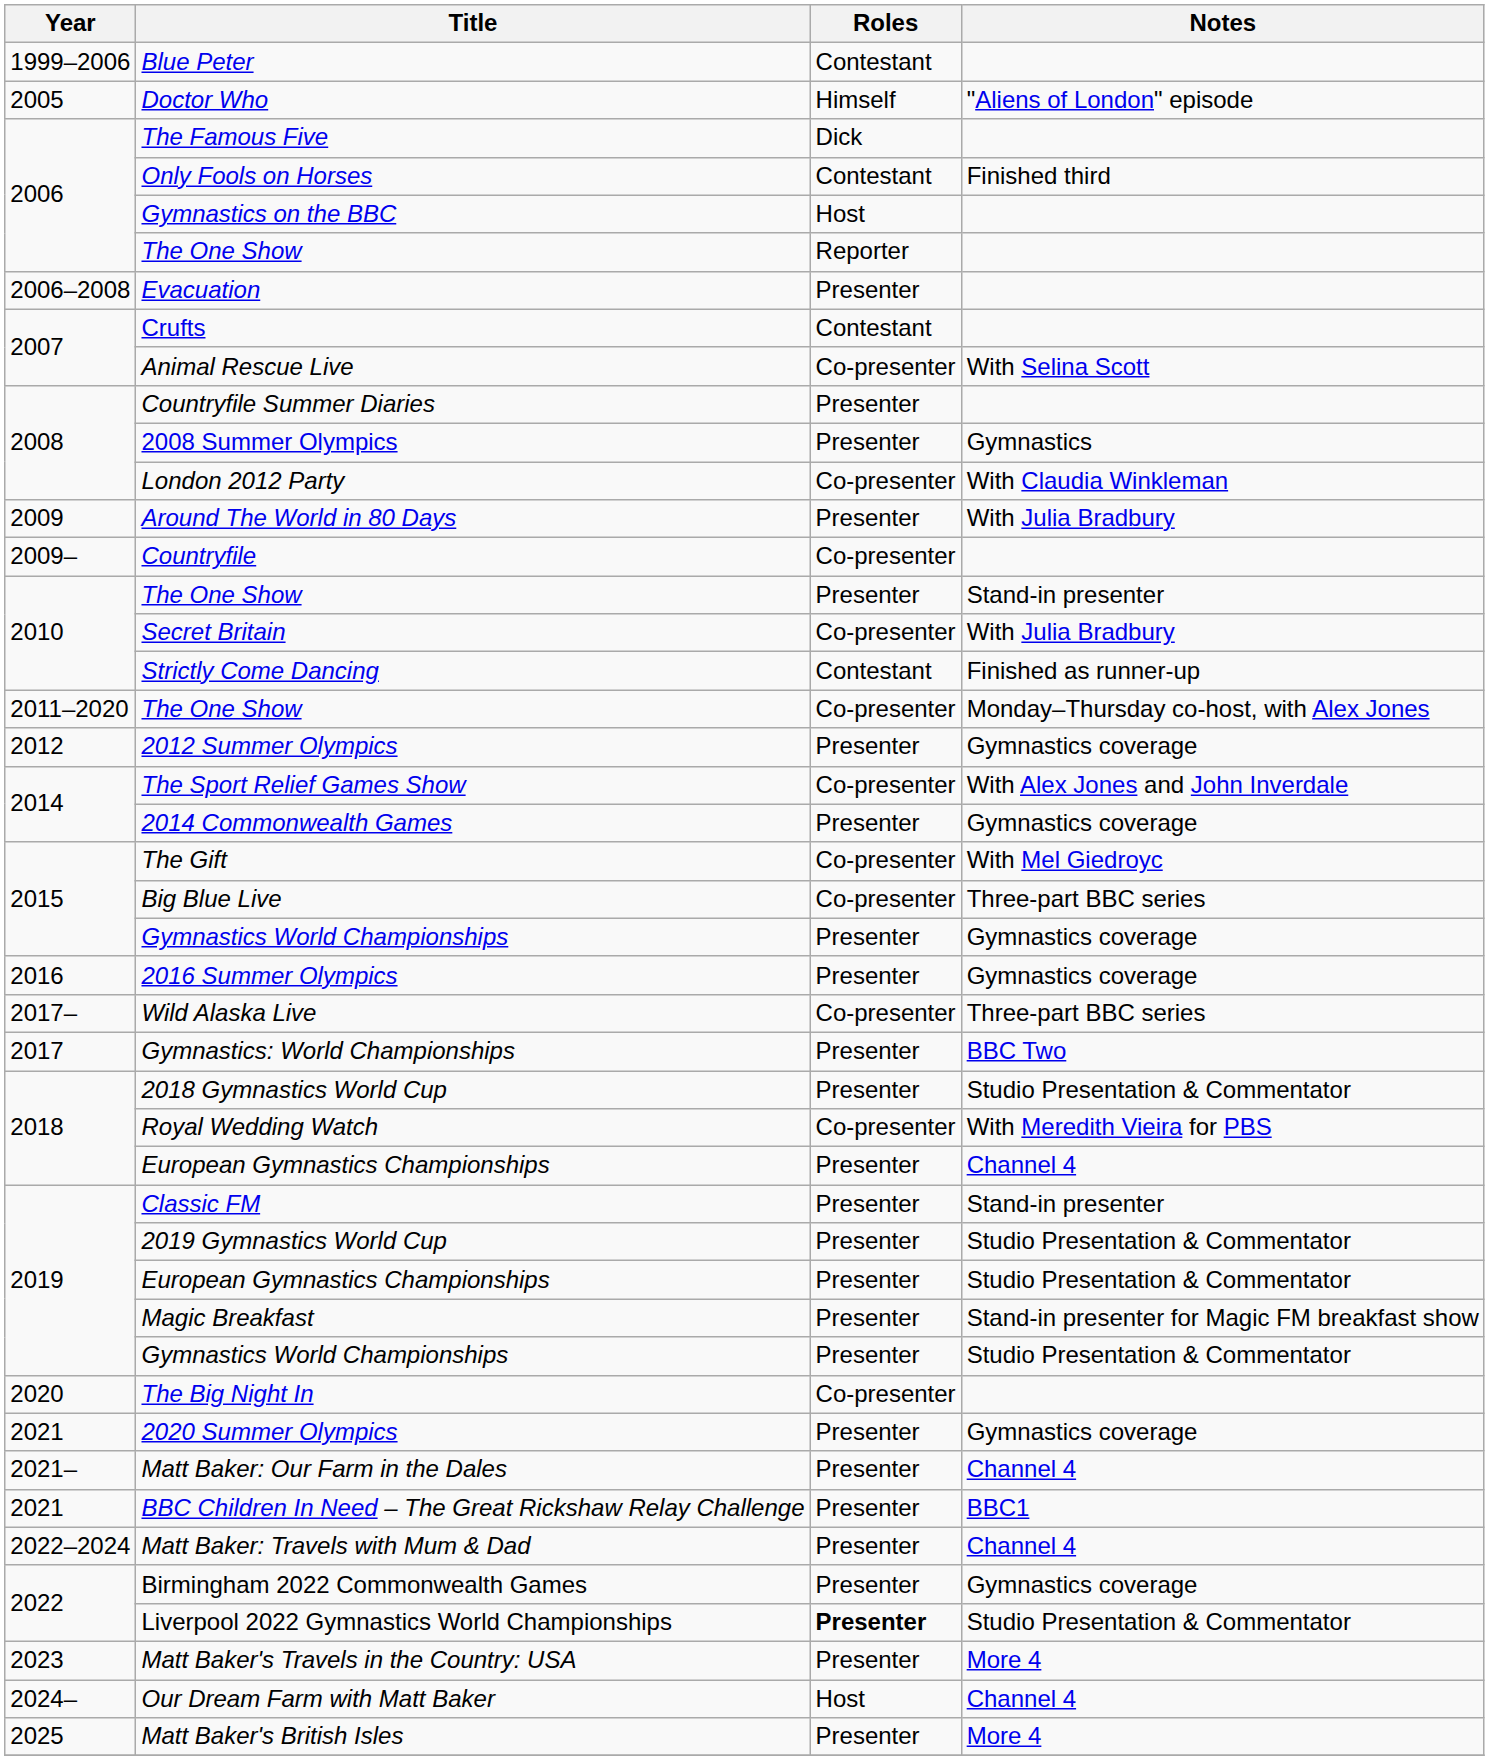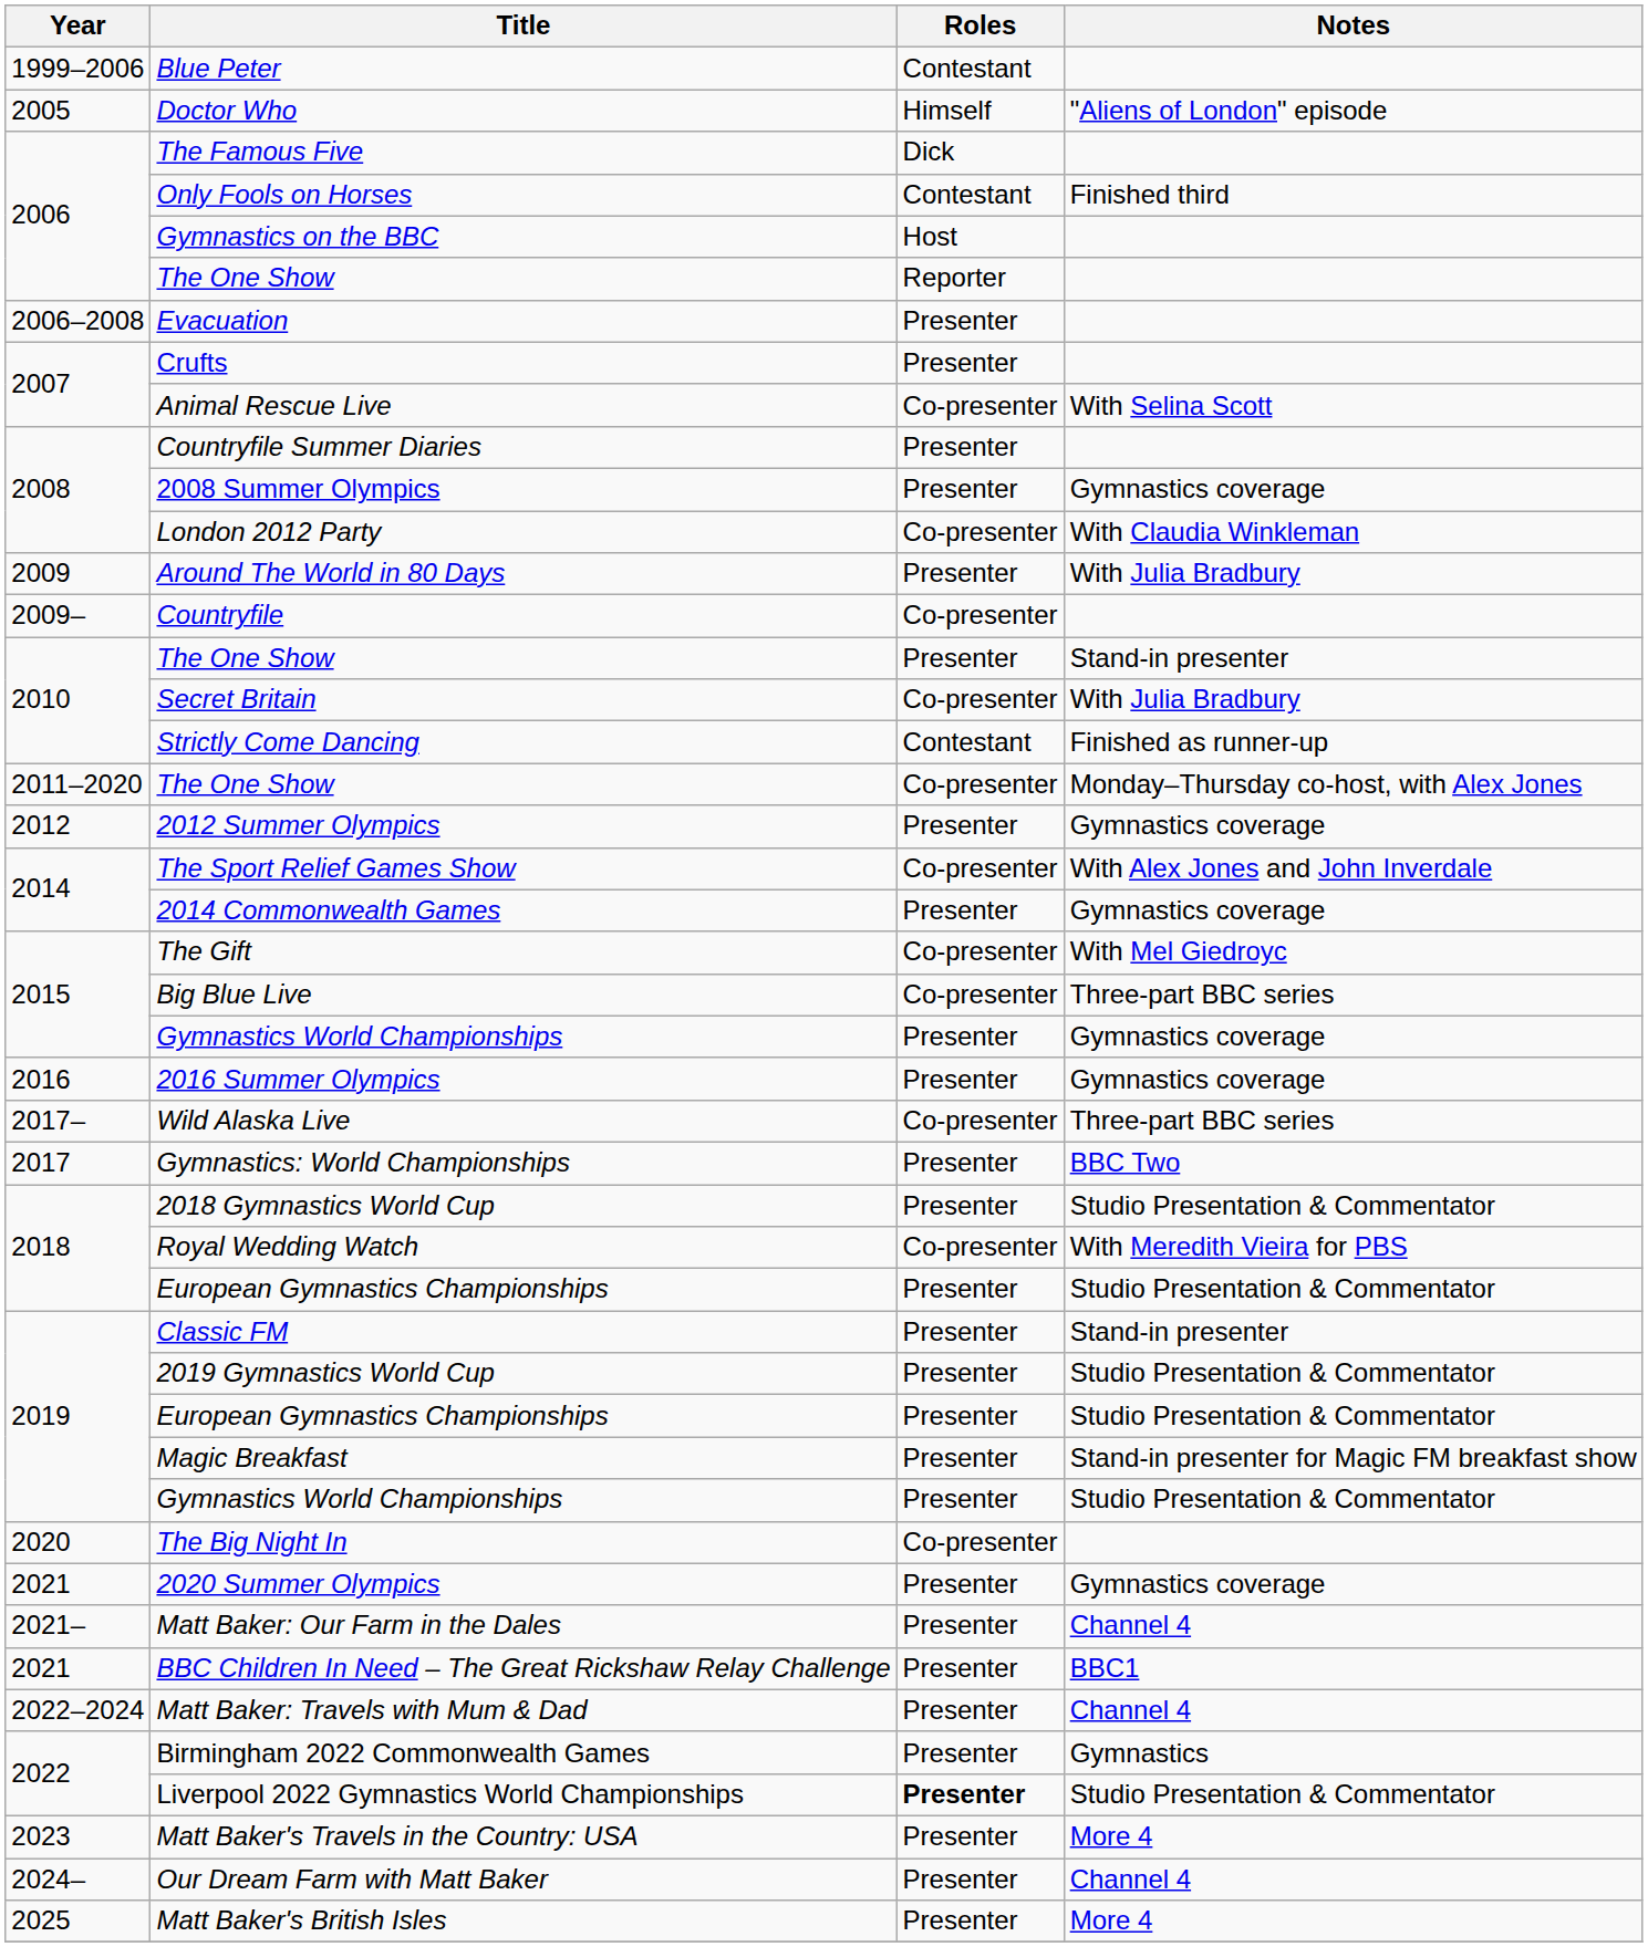Crufts | Roles: Contestant -> Presenter
2008 Summer Olympics | Notes: Gymnastics -> Gymnastics coverage
2018 / European Gymnastics Championships | Notes: Channel 4 -> Studio Presentation & Commentator
Birmingham 2022 Commonwealth Games | Notes: Gymnastics coverage -> Gymnastics
Our Dream Farm with Matt Baker | Roles: Host -> Presenter
